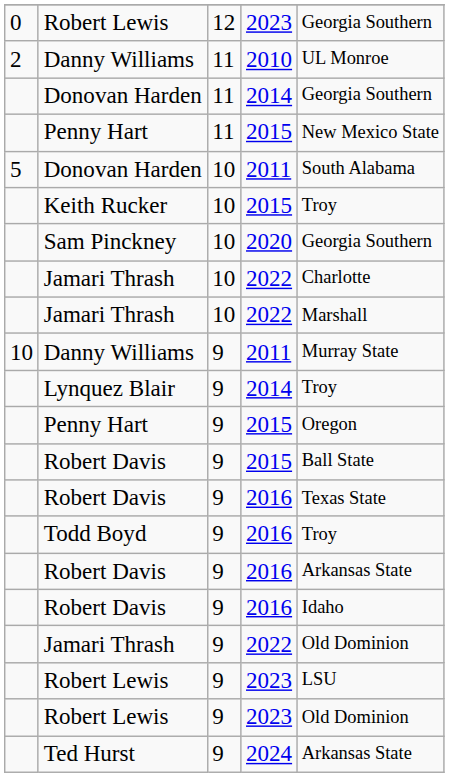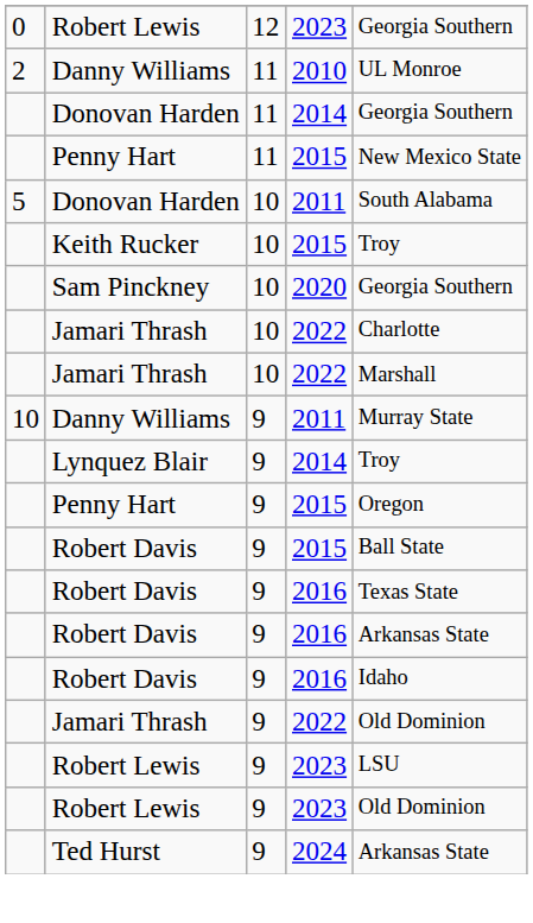- row: Todd Boyd | 9 | 2016 | Troy
